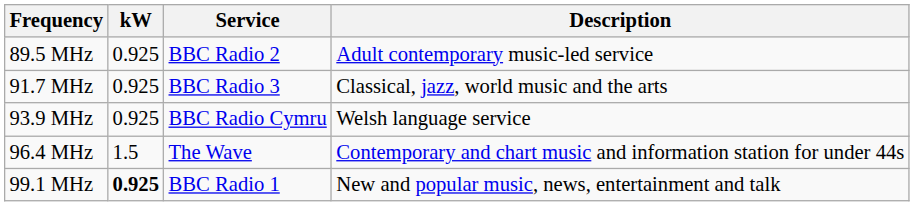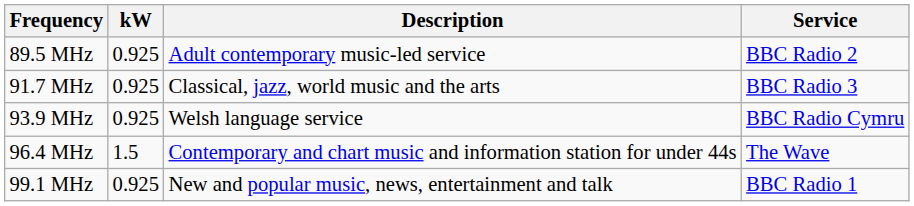columns swapped: Service <-> Description
99.1 MHz | kW: bold -> normal
